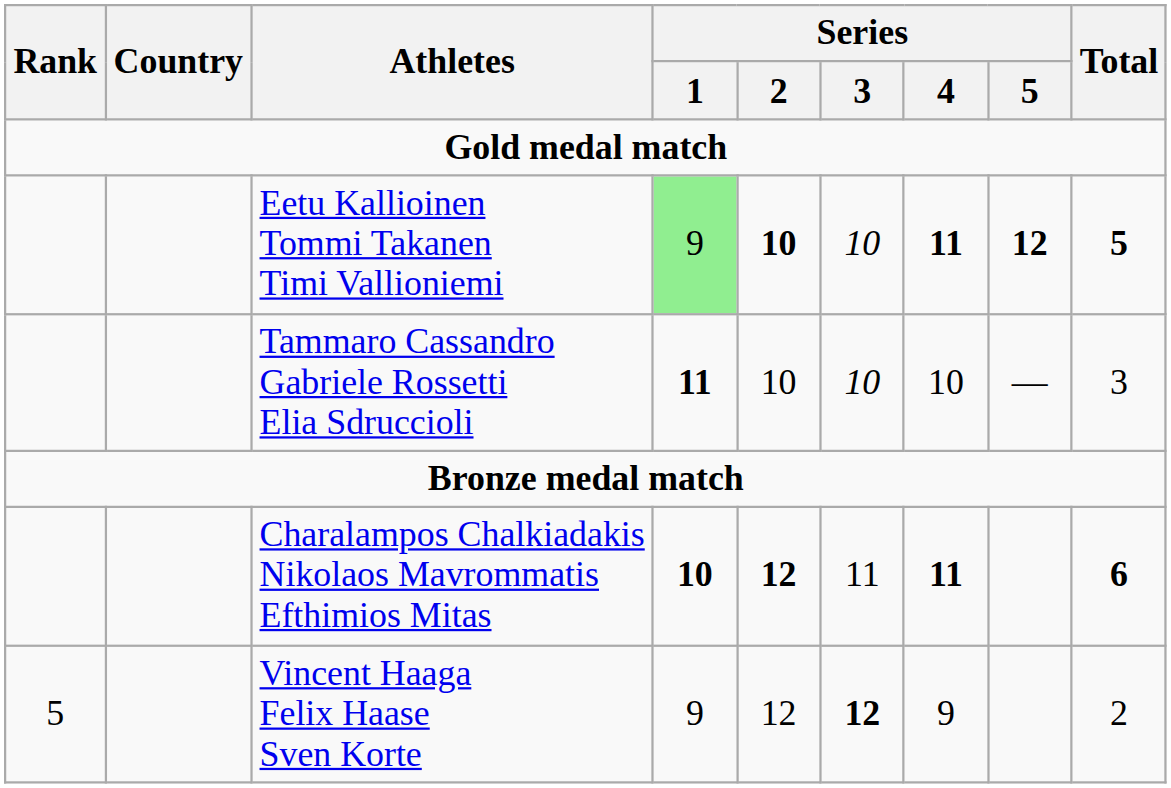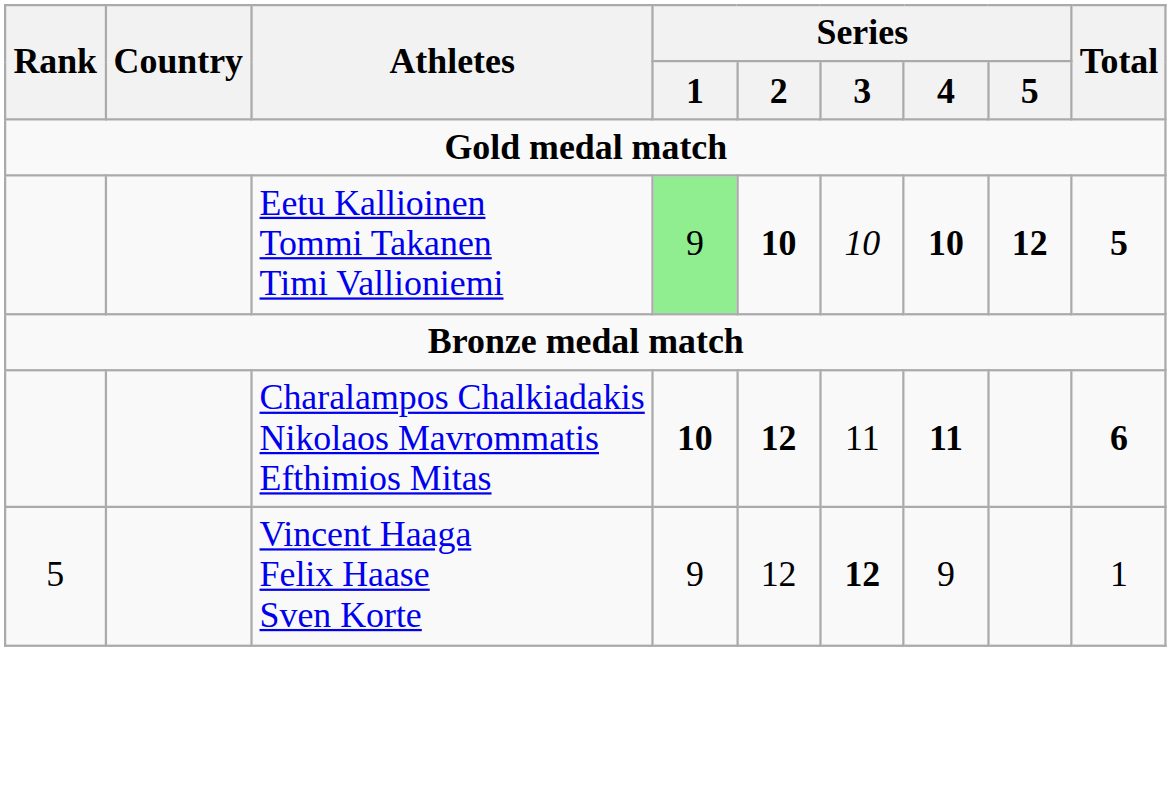Eetu Kallioinen Tommi Takanen Timi Vallioniemi | Series / 4: 11 -> 10
- row: Tammaro Cassandro Gabriele Rossetti Elia Sdruccioli | 11 | 10 | 10 | 10 | — | 3
Vincent Haaga Felix Haase Sven Korte | Total: 2 -> 1
